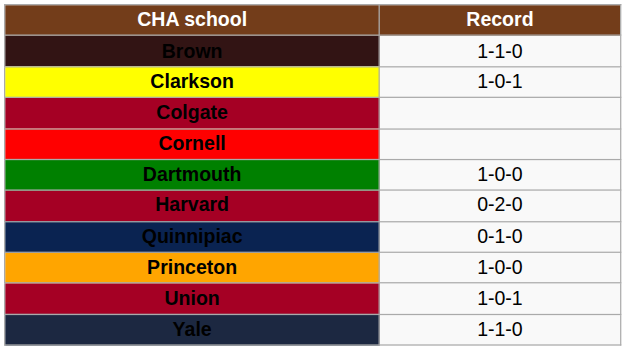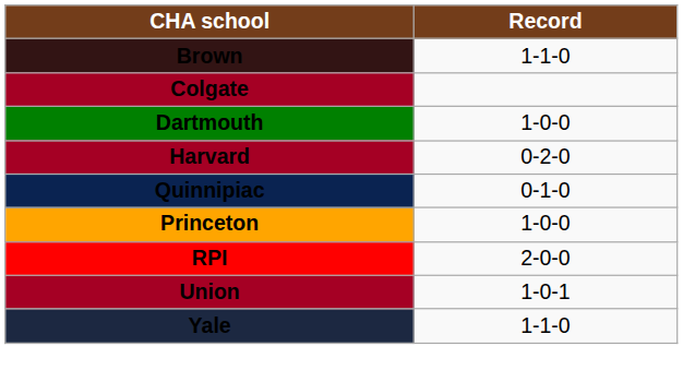- row: Clarkson | 1-0-1
- row: Cornell
+ row: RPI | 2-0-0
